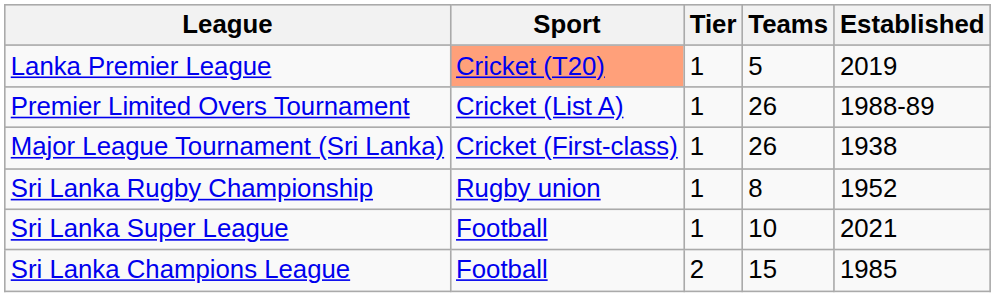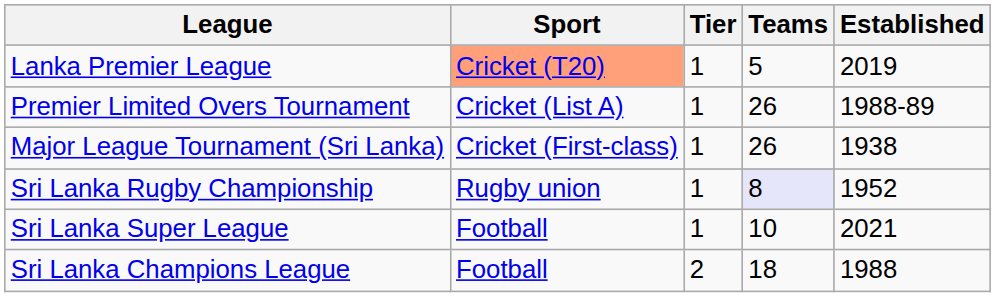Sri Lanka Rugby Championship | Teams: no background -> lavender background
Sri Lanka Champions League | Teams: 15 -> 18
Sri Lanka Champions League | Established: 1985 -> 1988
